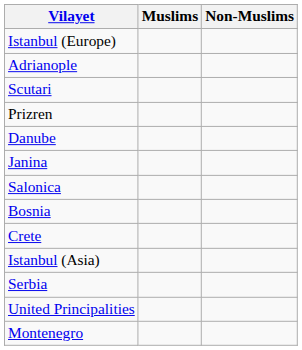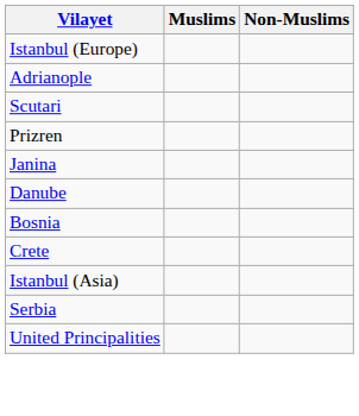rows swapped: Danube <-> Janina
- row: Salonica
- row: Montenegro
